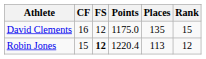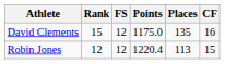columns swapped: CF <-> Rank
Robin Jones | FS: bold -> normal
